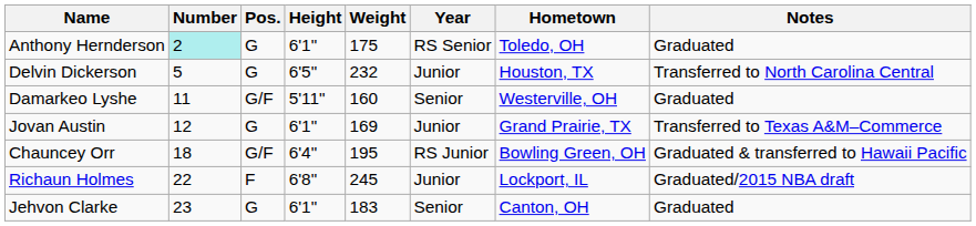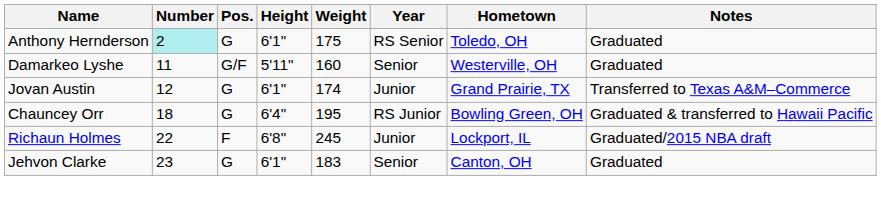- row: Delvin Dickerson | 5 | G | 6'5" | 232 | Junior | Houston, TX | Transferred to North Carolina Central
Jovan Austin | Weight: 169 -> 174
Chauncey Orr | Pos.: G/F -> G
